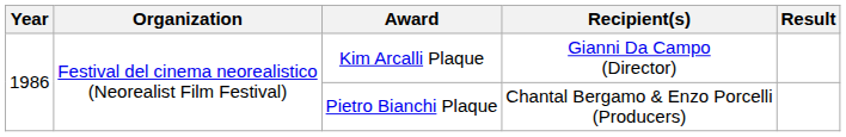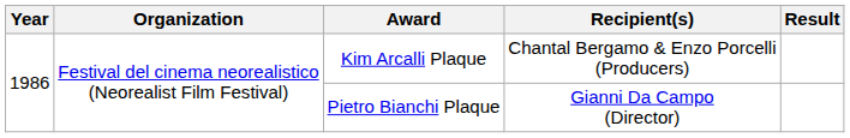Kim Arcalli Plaque | Recipient(s): Gianni Da Campo (Director) -> Chantal Bergamo & Enzo Porcelli (Producers)
Pietro Bianchi Plaque | Recipient(s): Chantal Bergamo & Enzo Porcelli (Producers) -> Gianni Da Campo (Director)
